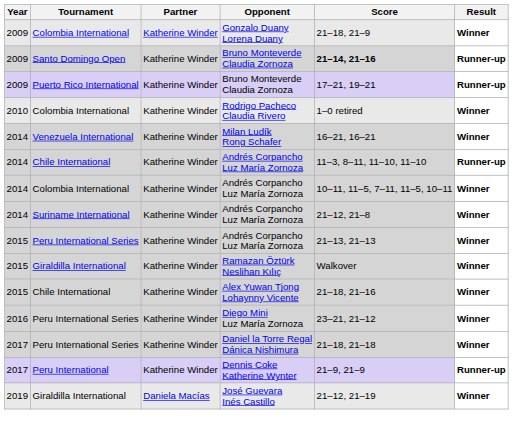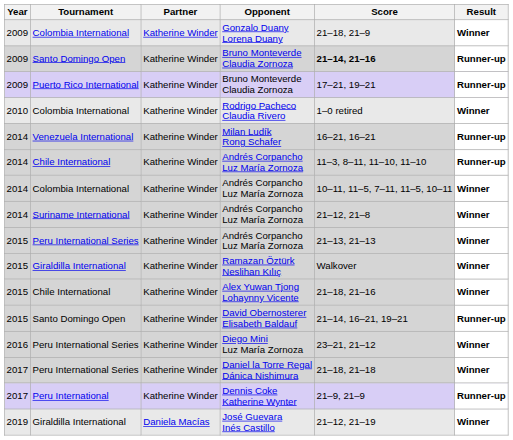Milan Ludík Rong Schafer | Result: Winner -> Runner-up
+ row: 2015 | Santo Domingo Open | Katherine Winder | David Obernosterer Elisabeth Baldauf | 21–14, 16–21, 19–21 | Runner-up
